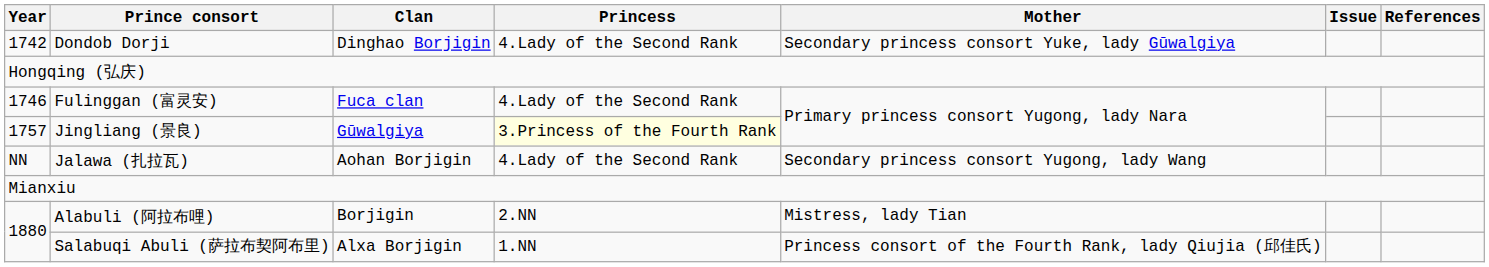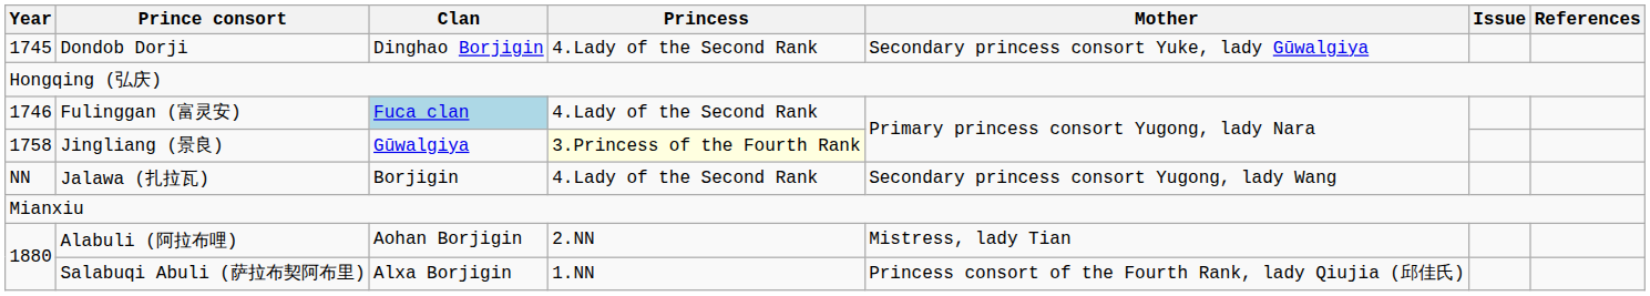Dondob Dorji | Year: 1742 -> 1745
Fulinggan (富灵安) | Clan: no background -> lightblue background
Jingliang (景良) | Year: 1757 -> 1758
Jalawa (扎拉瓦) | Clan: Aohan Borjigin -> Borjigin
Alabuli (阿拉布哩) | Clan: Borjigin -> Aohan Borjigin
